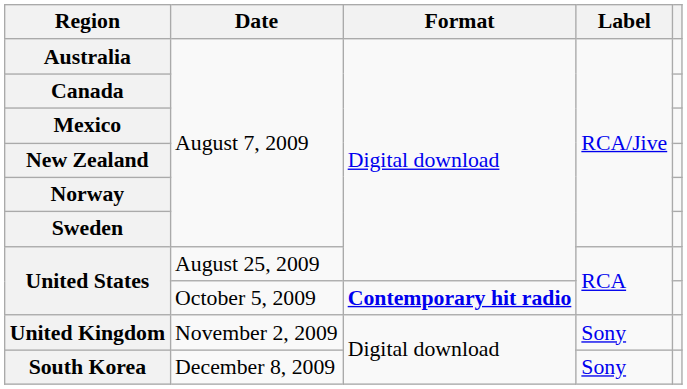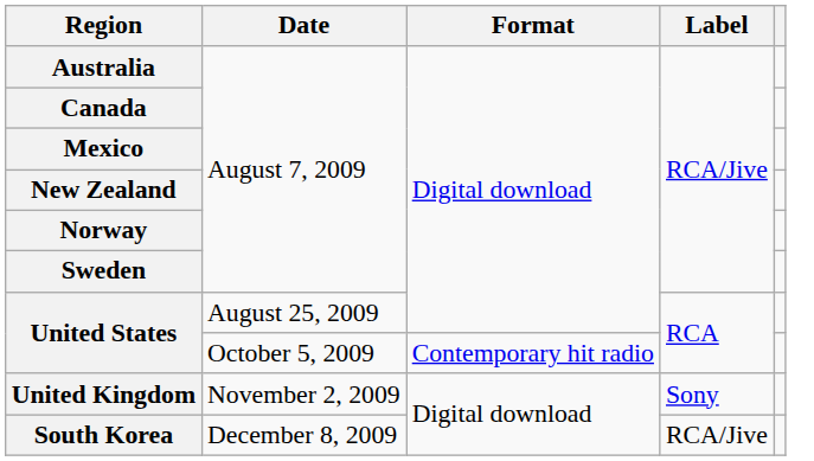United States / October 5, 2009 | Format: bold -> normal
South Korea | Label: Sony -> RCA/Jive
